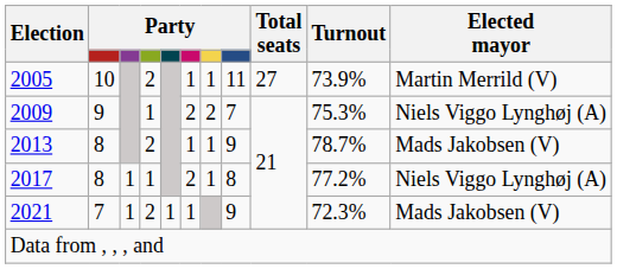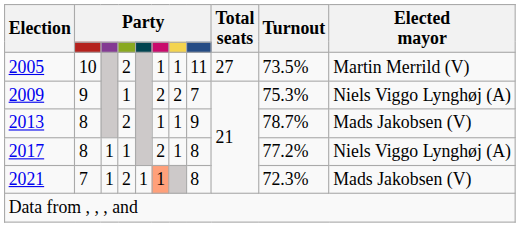2005 | Turnout: 73.9% -> 73.5%
2021 | column 6: no background -> lightsalmon background
2021 | column 8: 9 -> 8
